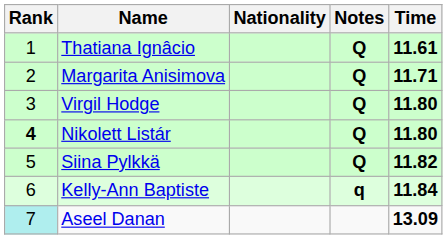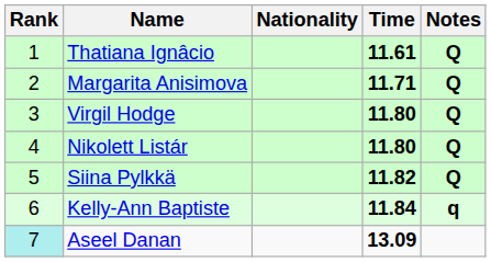columns swapped: Time <-> Notes
Nikolett Listár | Rank: bold -> normal
